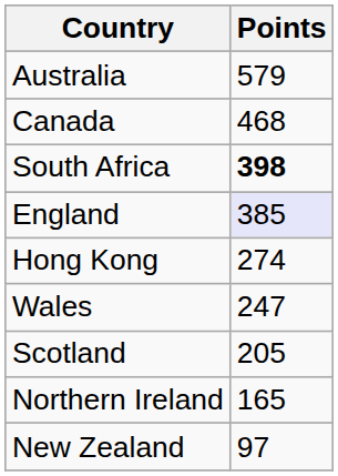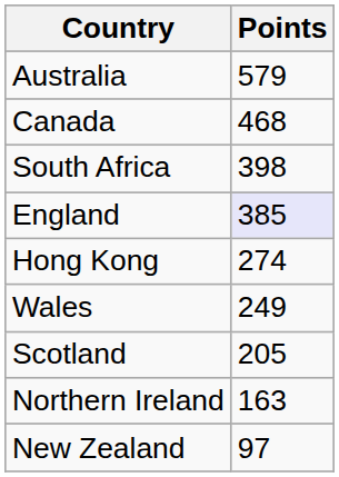South Africa | Points: bold -> normal
Wales | Points: 247 -> 249
Northern Ireland | Points: 165 -> 163
